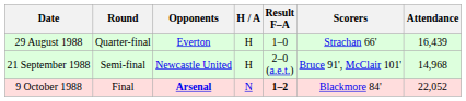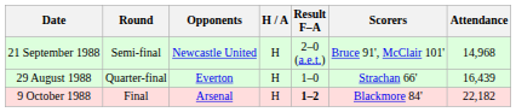rows swapped: 29 August 1988 <-> 21 September 1988
9 October 1988 | Opponents: bold -> normal
9 October 1988 | H / A: N -> H
9 October 1988 | Attendance: 22,052 -> 22,182
